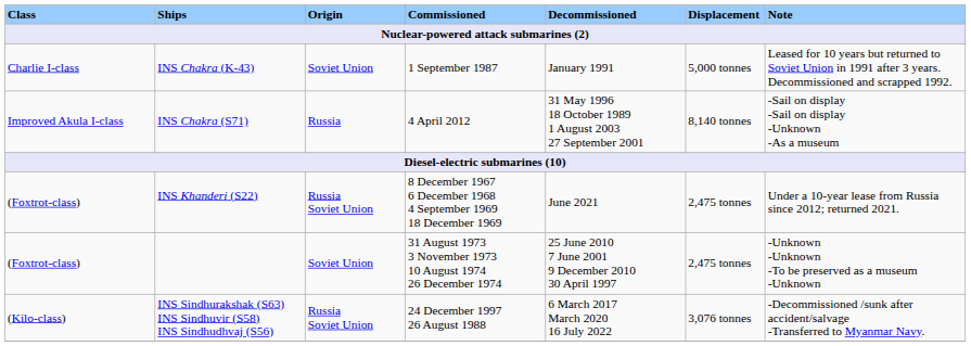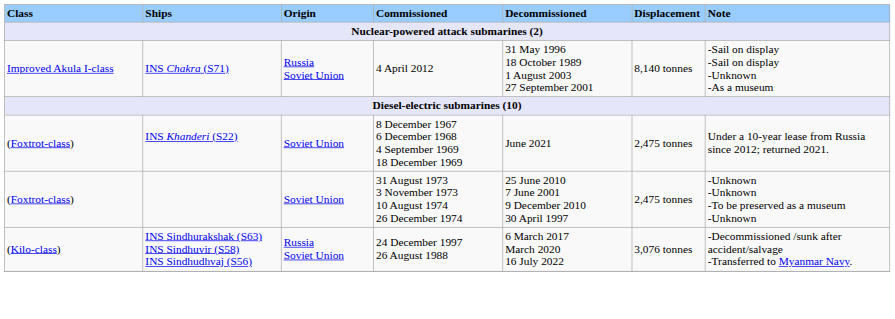- row: Charlie I-class | INS Chakra (K-43) | Soviet Union | 1 September 1987 | January 1991 | 5,000 tonnes | Leased for 10 years but returned to Soviet Union in 1991 after 3 years. Decommissioned and scrapped 1992.
INS Chakra (S71) | Origin: Russia -> Russia Soviet Union
INS Khanderi (S22) | Origin: Russia Soviet Union -> Soviet Union
